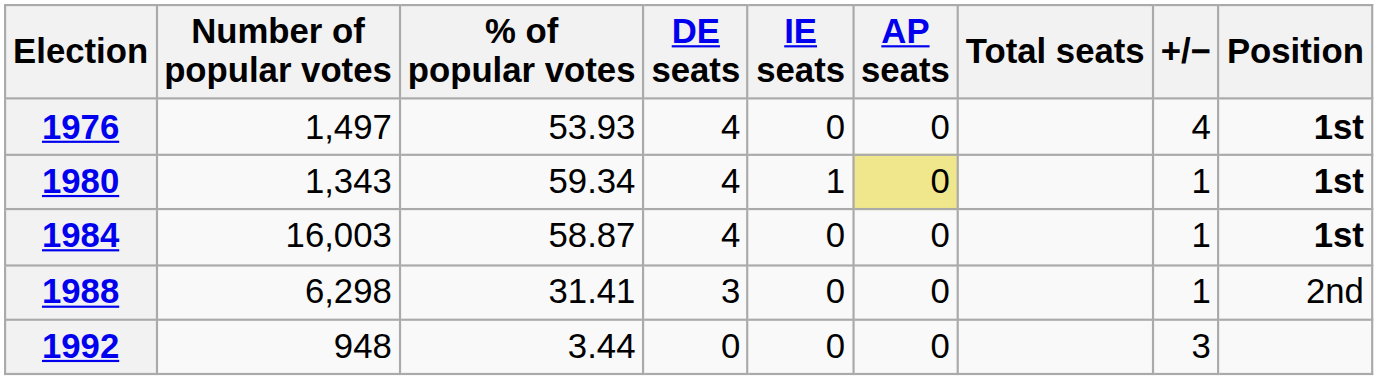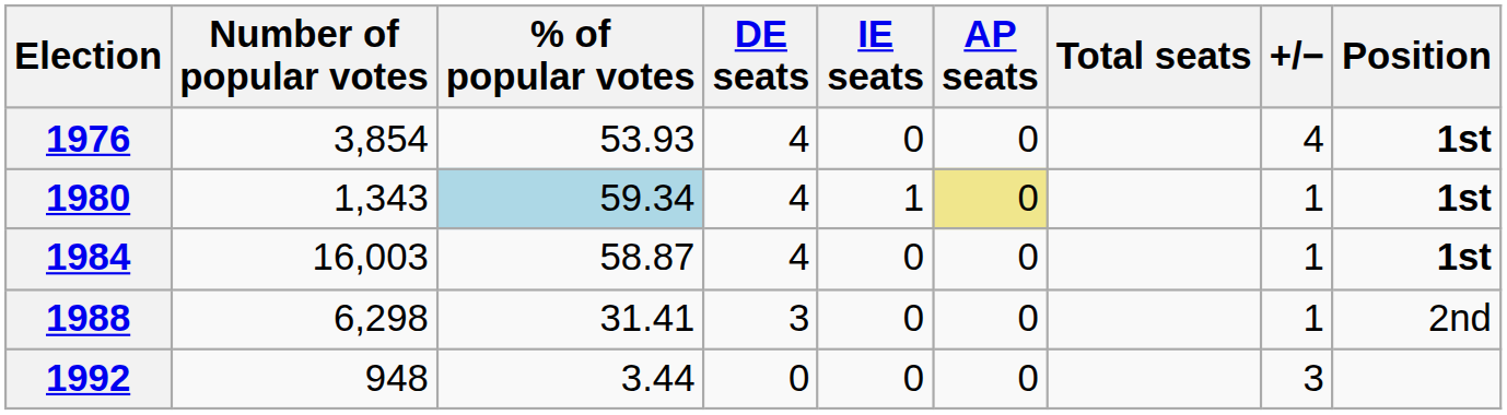1976 | Number of popular votes: 1,497 -> 3,854
1980 | % of popular votes: no background -> lightblue background
